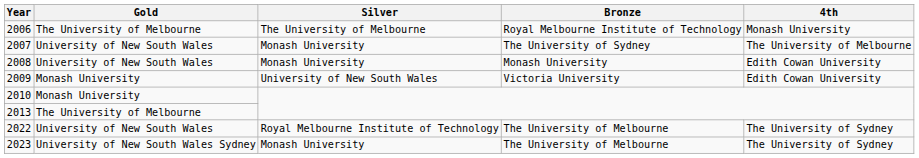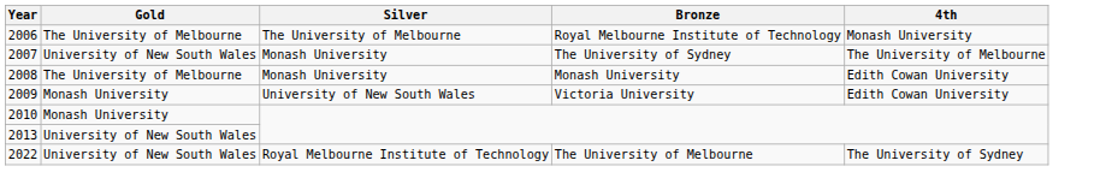2008 | Gold: University of New South Wales -> The University of Melbourne
2013 | Gold: The University of Melbourne -> University of New South Wales
- row: 2023 | University of New South Wales Sydney | Monash University | The University of Melbourne | The University of Sydney
